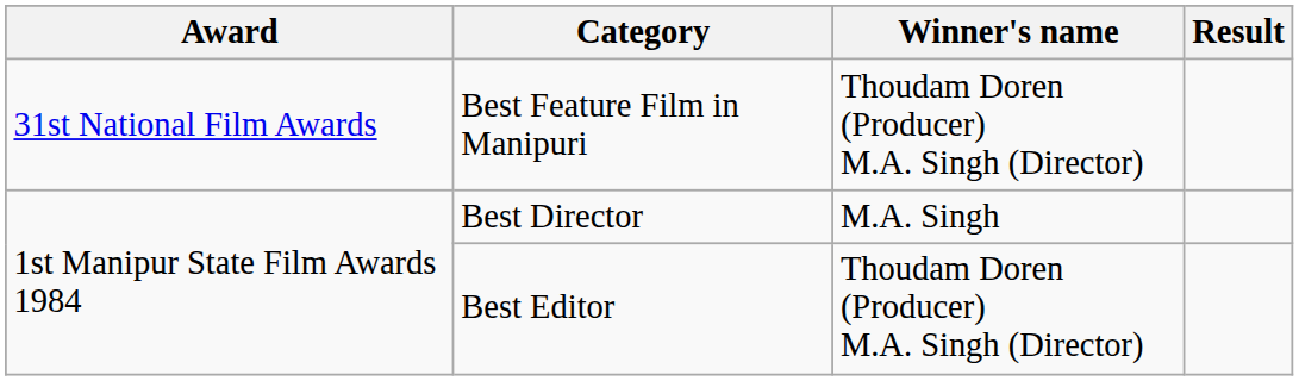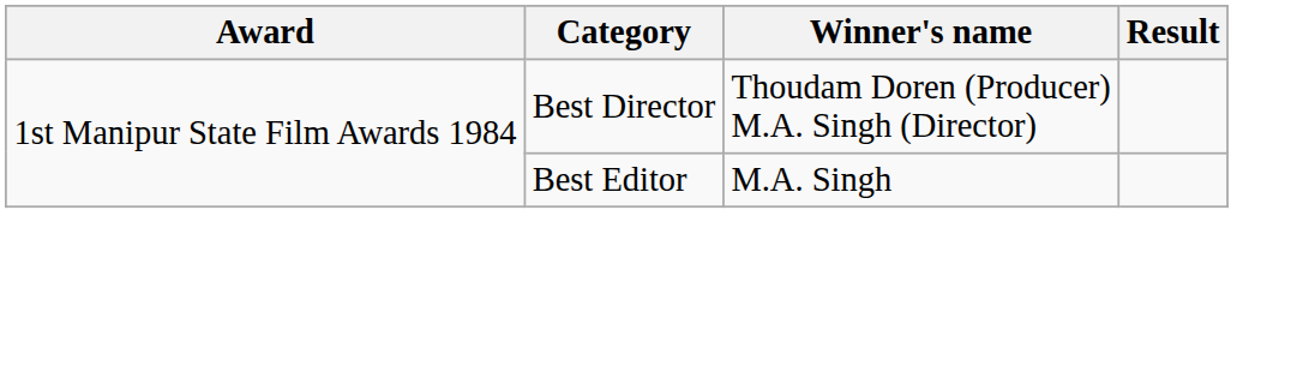- row: 31st National Film Awards | Best Feature Film in Manipuri | Thoudam Doren (Producer) M.A. Singh (Director)
Best Director | Winner's name: M.A. Singh -> Thoudam Doren (Producer) M.A. Singh (Director)
Best Editor | Winner's name: Thoudam Doren (Producer) M.A. Singh (Director) -> M.A. Singh
